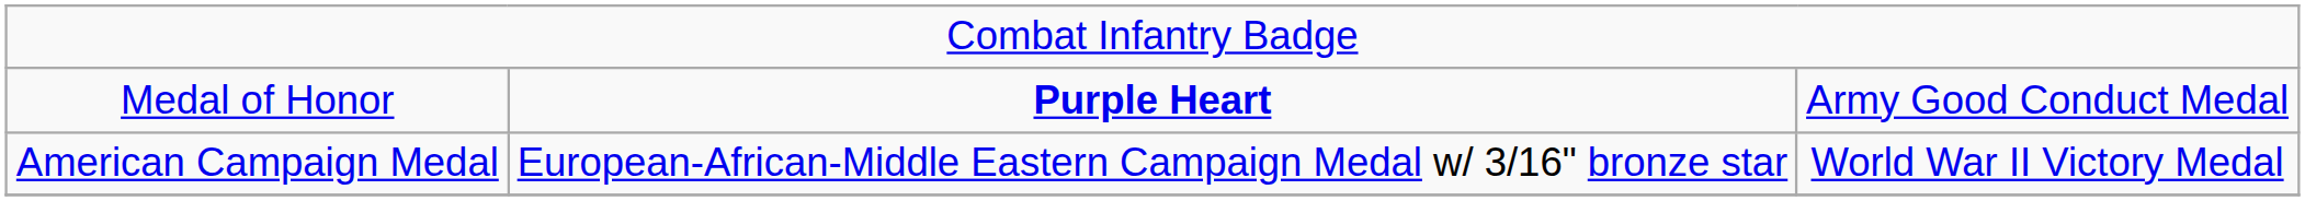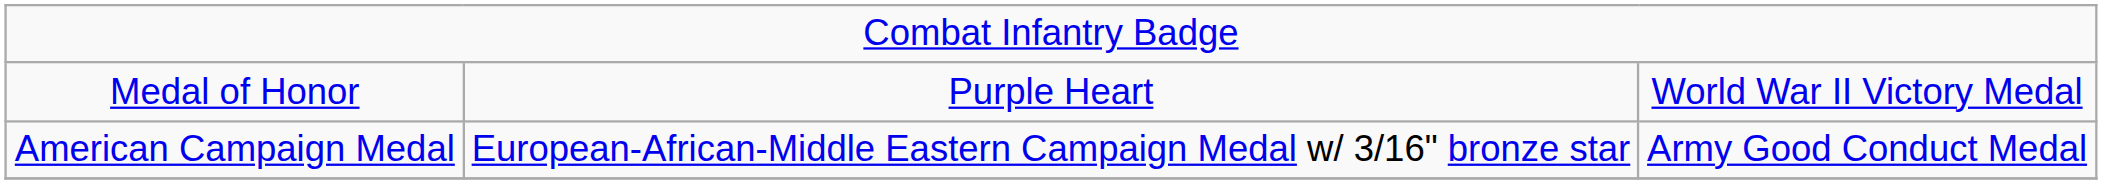Medal of Honor | column 2: bold -> normal
Medal of Honor | column 3: Army Good Conduct Medal -> World War II Victory Medal
American Campaign Medal | column 3: World War II Victory Medal -> Army Good Conduct Medal
